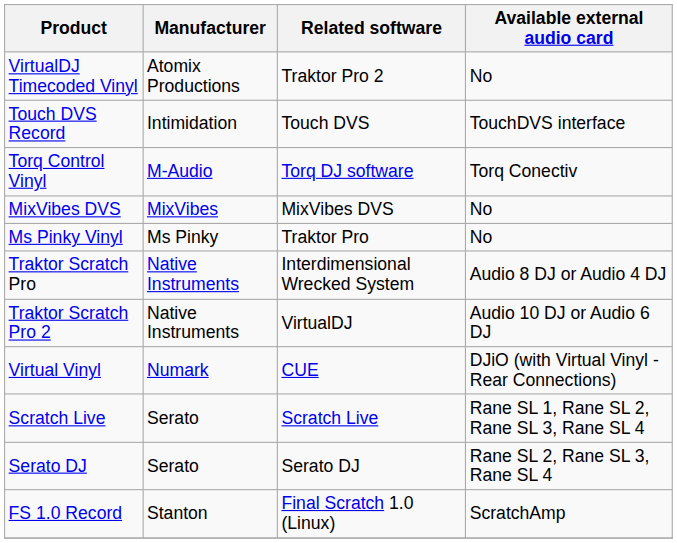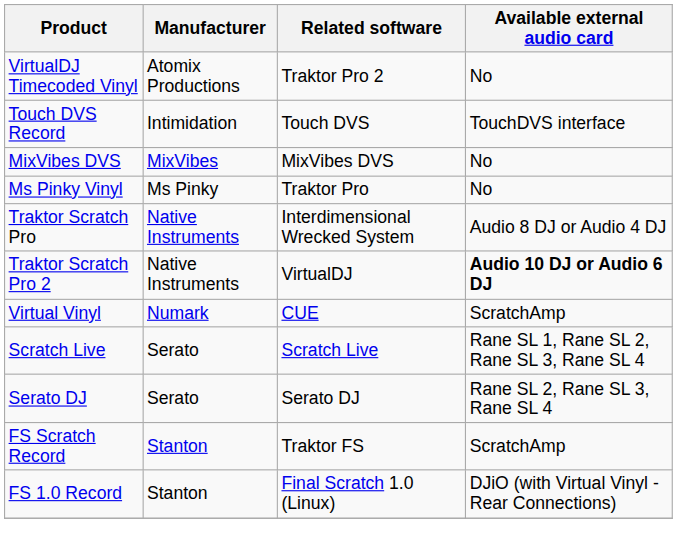- row: Torq Control Vinyl | M-Audio | Torq DJ software | Torq Conectiv
Traktor Scratch Pro 2 | Available external audio card: normal -> bold
Virtual Vinyl | Available external audio card: DJiO (with Virtual Vinyl - Rear Connections) -> ScratchAmp
+ row: FS Scratch Record | Stanton | Traktor FS | ScratchAmp
FS 1.0 Record | Available external audio card: ScratchAmp -> DJiO (with Virtual Vinyl - Rear Connections)
